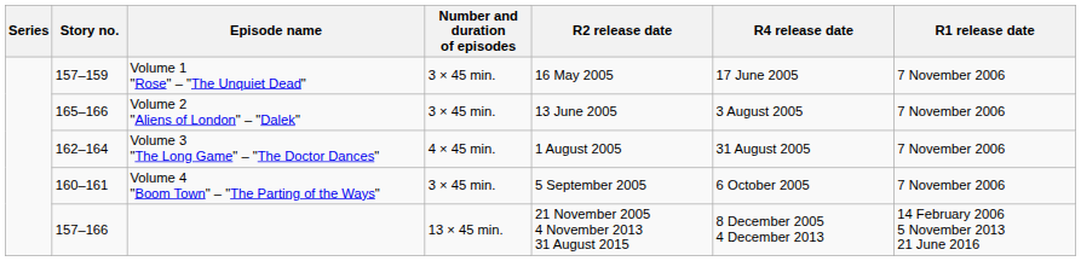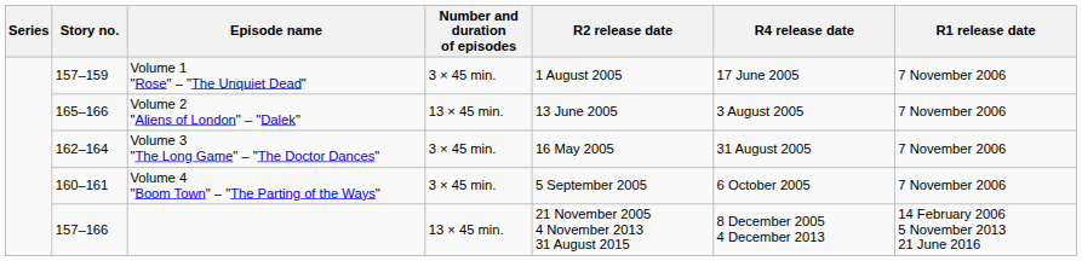Volume 1 "Rose" – "The Unquiet Dead" | R2 release date: 16 May 2005 -> 1 August 2005
Volume 2 "Aliens of London" – "Dalek" | Number and duration of episodes: 3 × 45 min. -> 13 × 45 min.
Volume 3 "The Long Game" – "The Doctor Dances" | Number and duration of episodes: 4 × 45 min. -> 3 × 45 min.
Volume 3 "The Long Game" – "The Doctor Dances" | R2 release date: 1 August 2005 -> 16 May 2005
